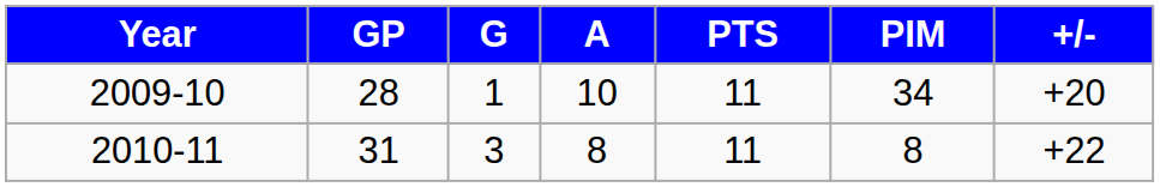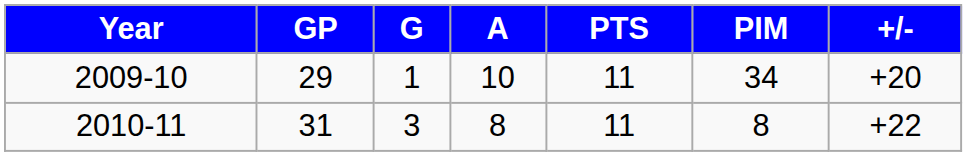2009-10 | GP: 28 -> 29
